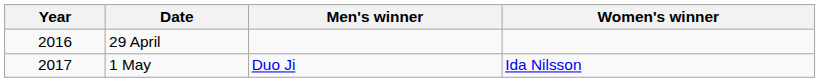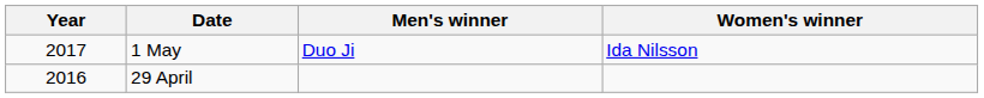rows swapped: 29 April <-> 1 May
